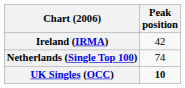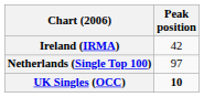Netherlands (Single Top 100) | Peak position: 74 -> 97
